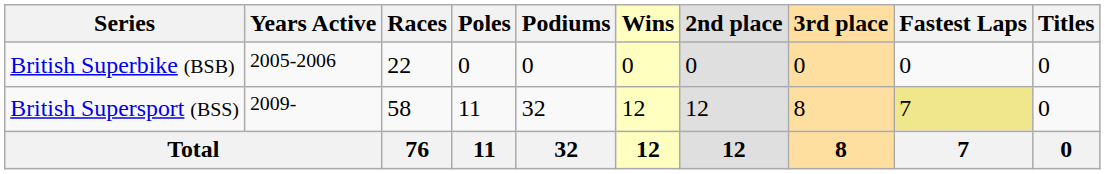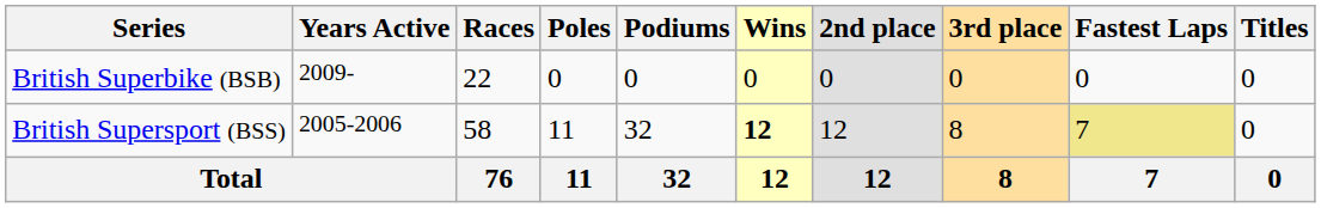British Superbike (BSB) | Years Active: 2005-2006 -> 2009-
British Supersport (BSS) | Years Active: 2009- -> 2005-2006
British Supersport (BSS) | Wins: normal -> bold
